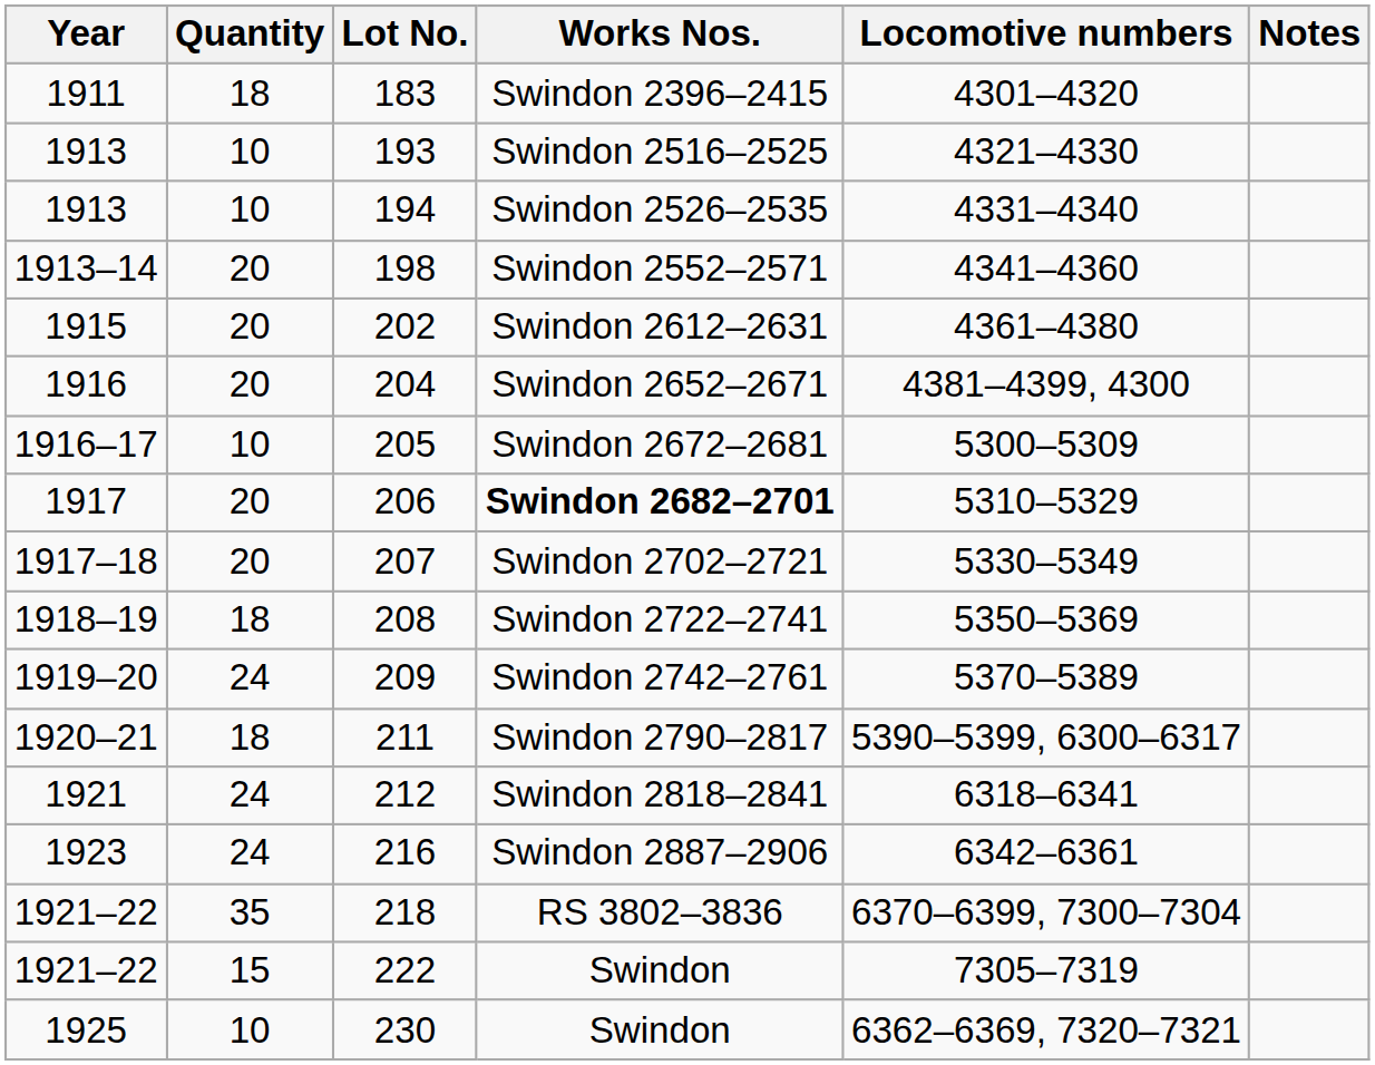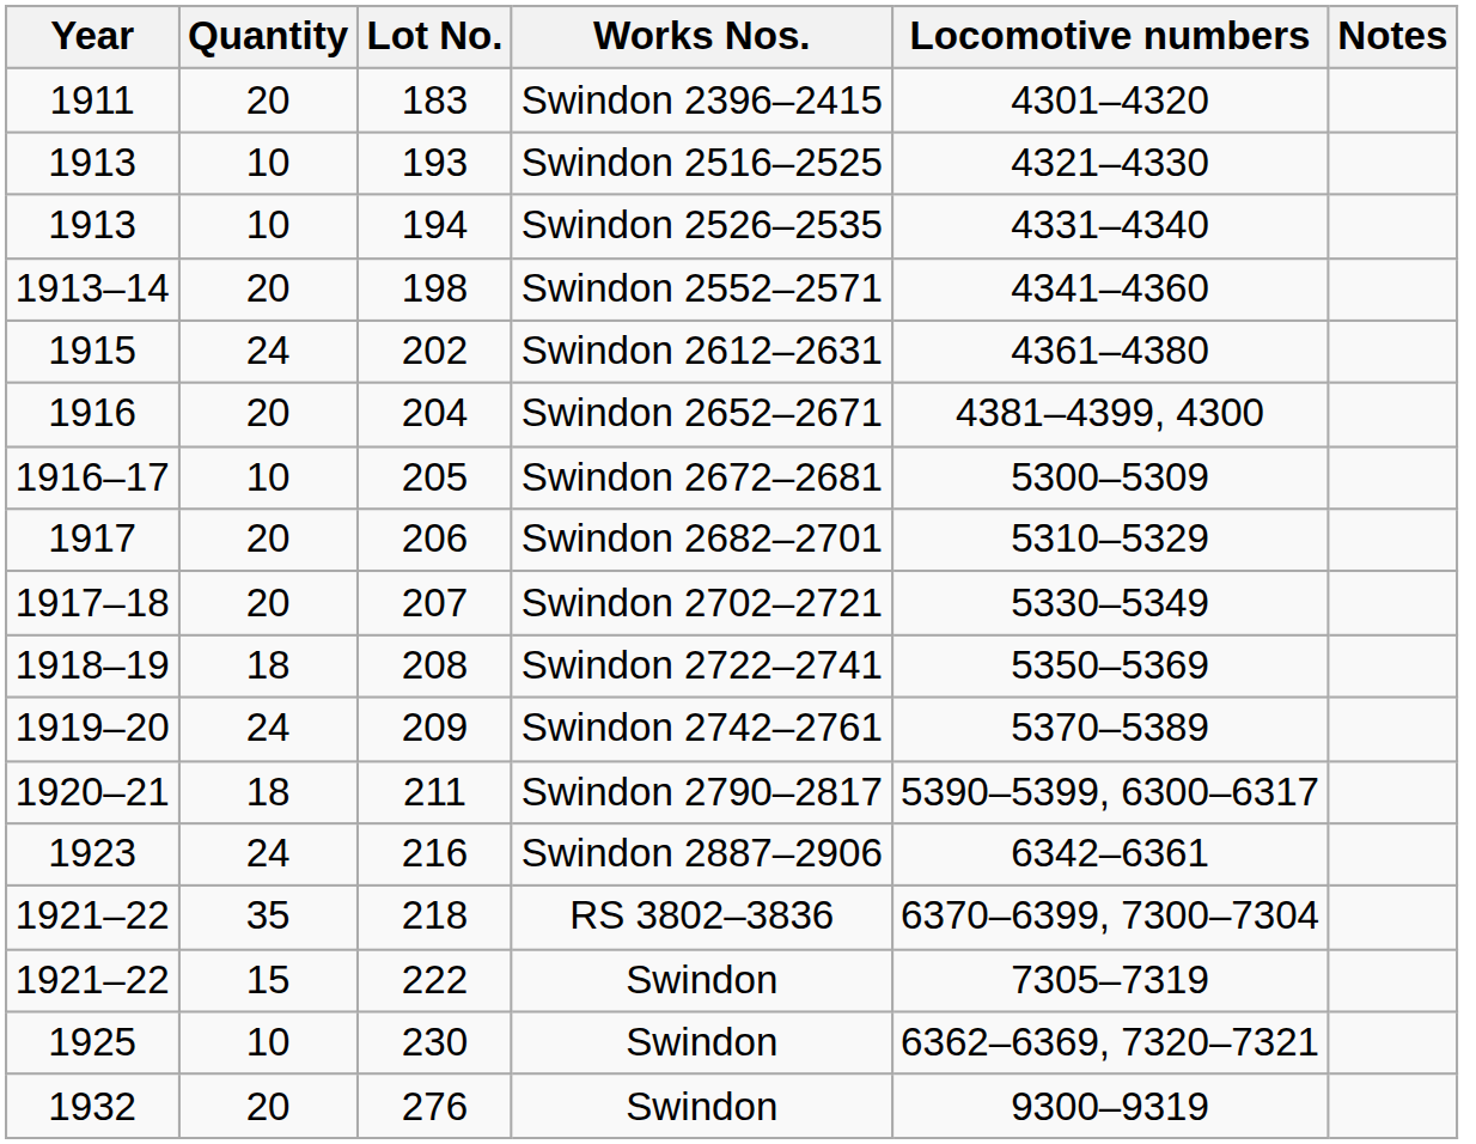183 | Quantity: 18 -> 20
202 | Quantity: 20 -> 24
206 | Works Nos.: bold -> normal
- row: 1921 | 24 | 212 | Swindon 2818–2841 | 6318–6341
+ row: 1932 | 20 | 276 | Swindon | 9300–9319
